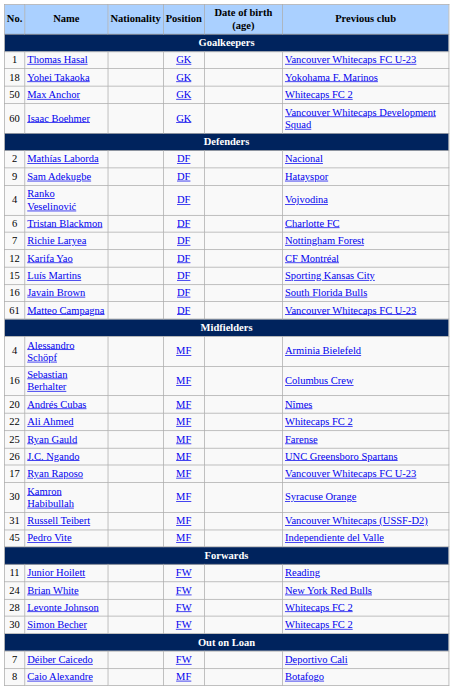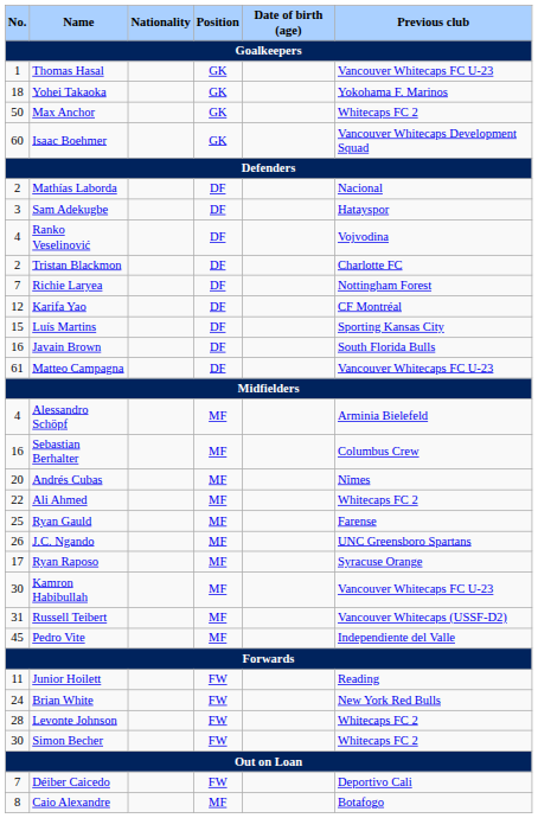Sam Adekugbe | No.: 9 -> 3
Tristan Blackmon | No.: 6 -> 2
Ryan Raposo | Previous club: Vancouver Whitecaps FC U-23 -> Syracuse Orange
Kamron Habibullah | Previous club: Syracuse Orange -> Vancouver Whitecaps FC U-23
